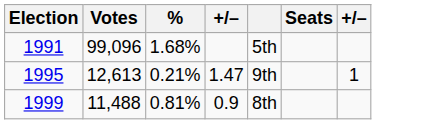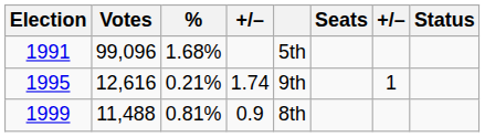+ column: Status
1995 | Votes: 12,613 -> 12,616
1995 | column 4: 1.47 -> 1.74
